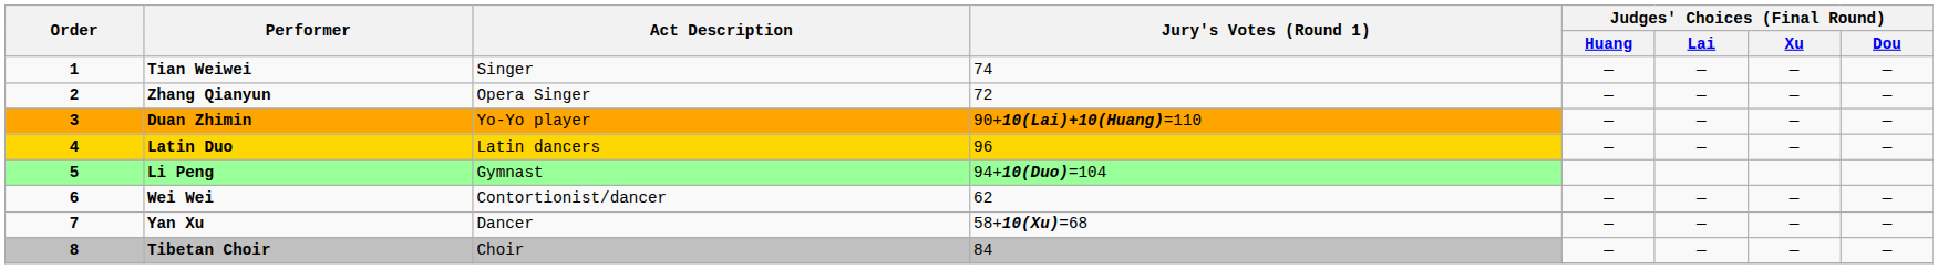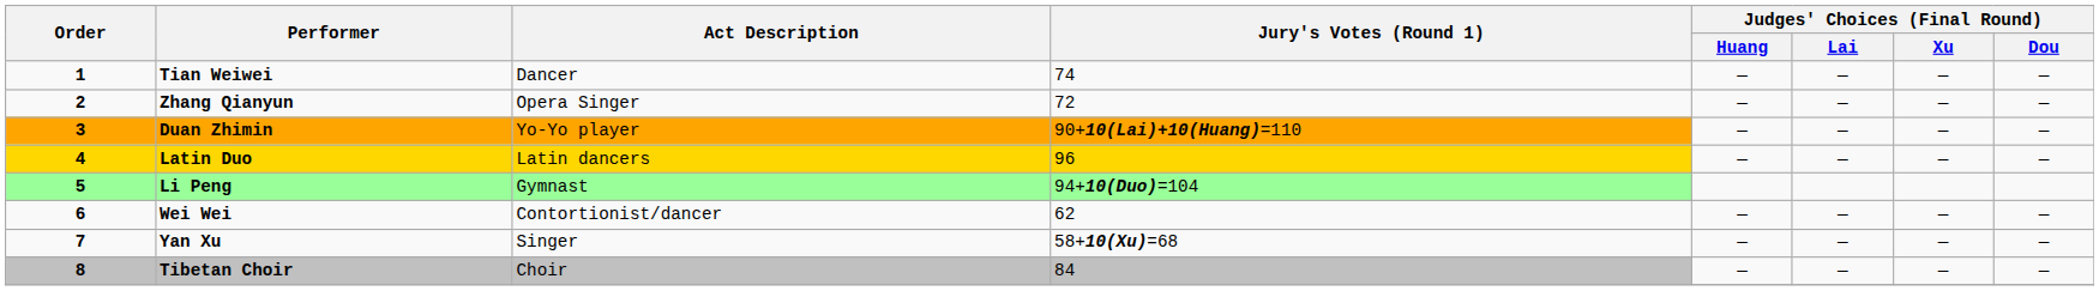Tian Weiwei | Act Description: Singer -> Dancer
Yan Xu | Act Description: Dancer -> Singer
